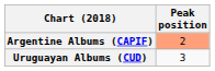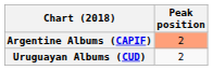Uruguayan Albums (CUD) | Peak position: 3 -> 2
